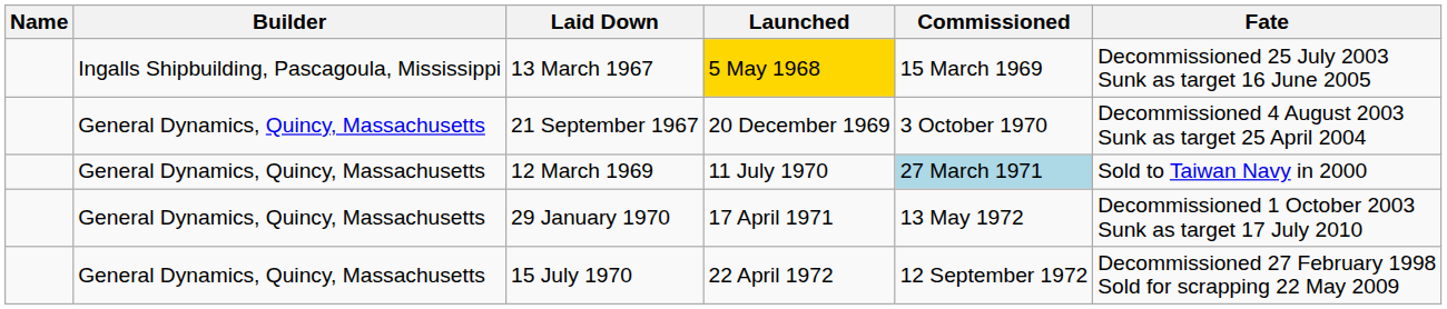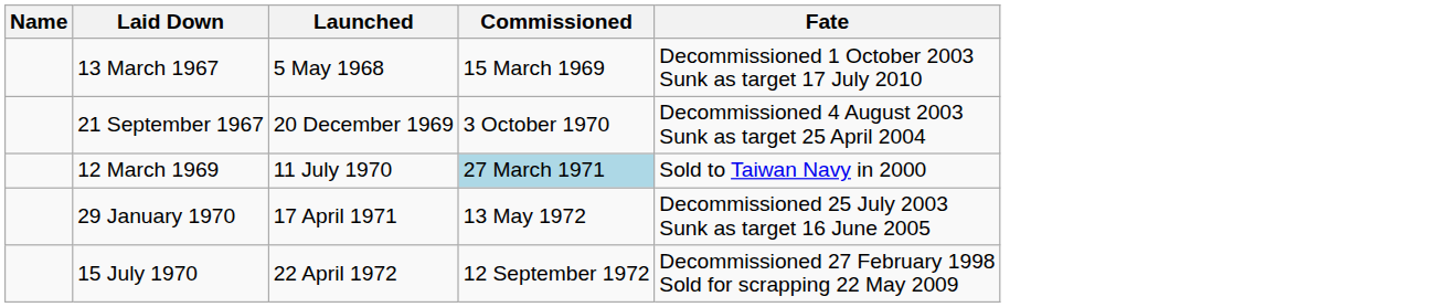- column: Builder | Ingalls Shipbuilding, Pascagoula, Mississippi | General Dynamics, Quincy, Massachusetts | General Dynamics, Quincy, Massachusetts | General Dynamics, Quincy, Massachusetts | General Dynamics, Quincy, Massachusetts
13 March 1967 | Launched: gold background -> no background
13 March 1967 | Fate: Decommissioned 25 July 2003 Sunk as target 16 June 2005 -> Decommissioned 1 October 2003 Sunk as target 17 July 2010
29 January 1970 | Fate: Decommissioned 1 October 2003 Sunk as target 17 July 2010 -> Decommissioned 25 July 2003 Sunk as target 16 June 2005
